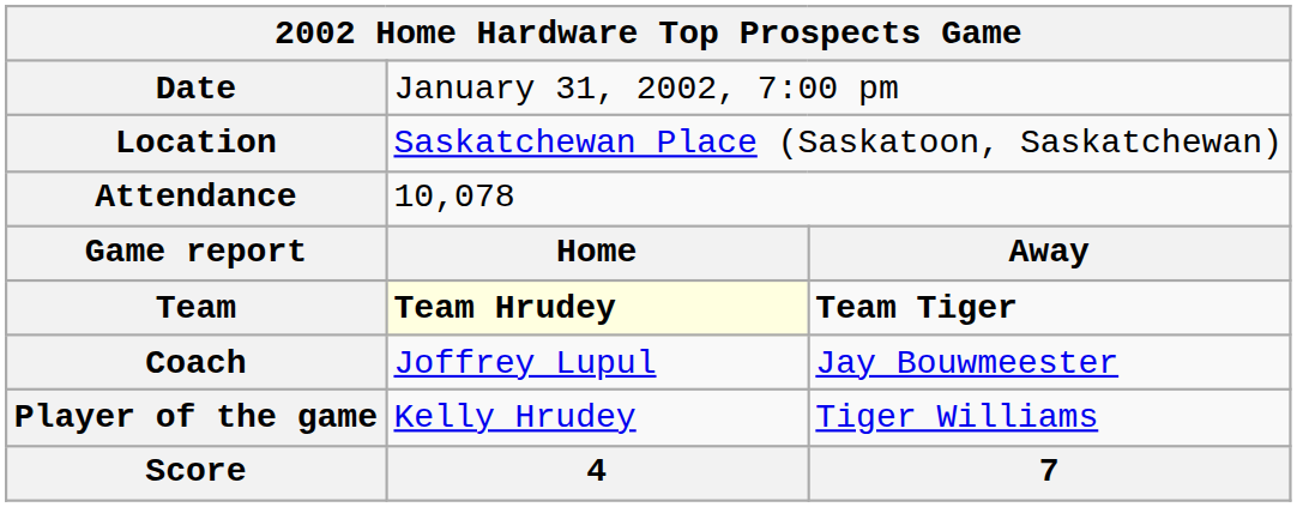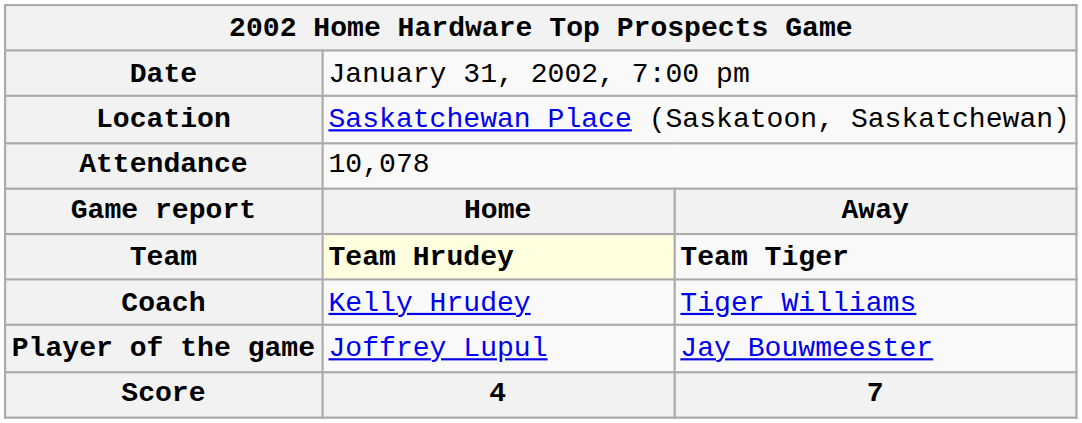Coach | column 2: Joffrey Lupul -> Kelly Hrudey
Coach | column 3: Jay Bouwmeester -> Tiger Williams
Player of the game | column 2: Kelly Hrudey -> Joffrey Lupul
Player of the game | column 3: Tiger Williams -> Jay Bouwmeester
